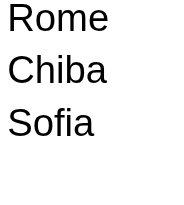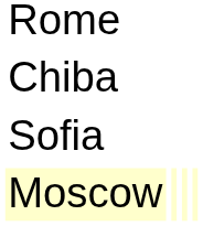+ row: Moscow
